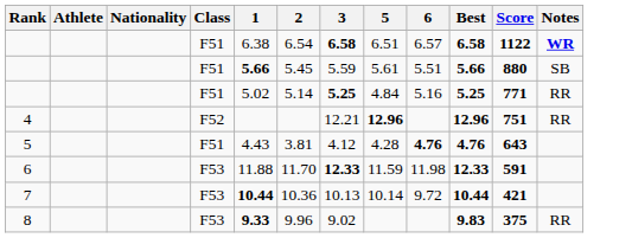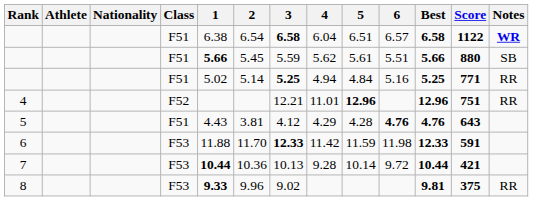+ column: 4 | 6.04 | 5.62 | 4.94 | 11.01 | 4.29 | 11.42 | 9.28
8 | Best: 9.83 -> 9.81
